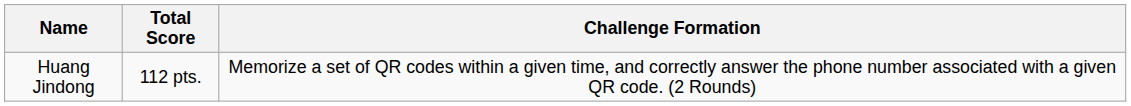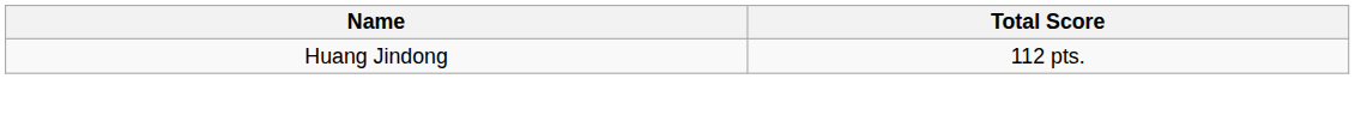- column: Challenge Formation | Memorize a set of QR codes within a given time, and correctly answer the phone number associated with a given QR code. (2 Rounds)
